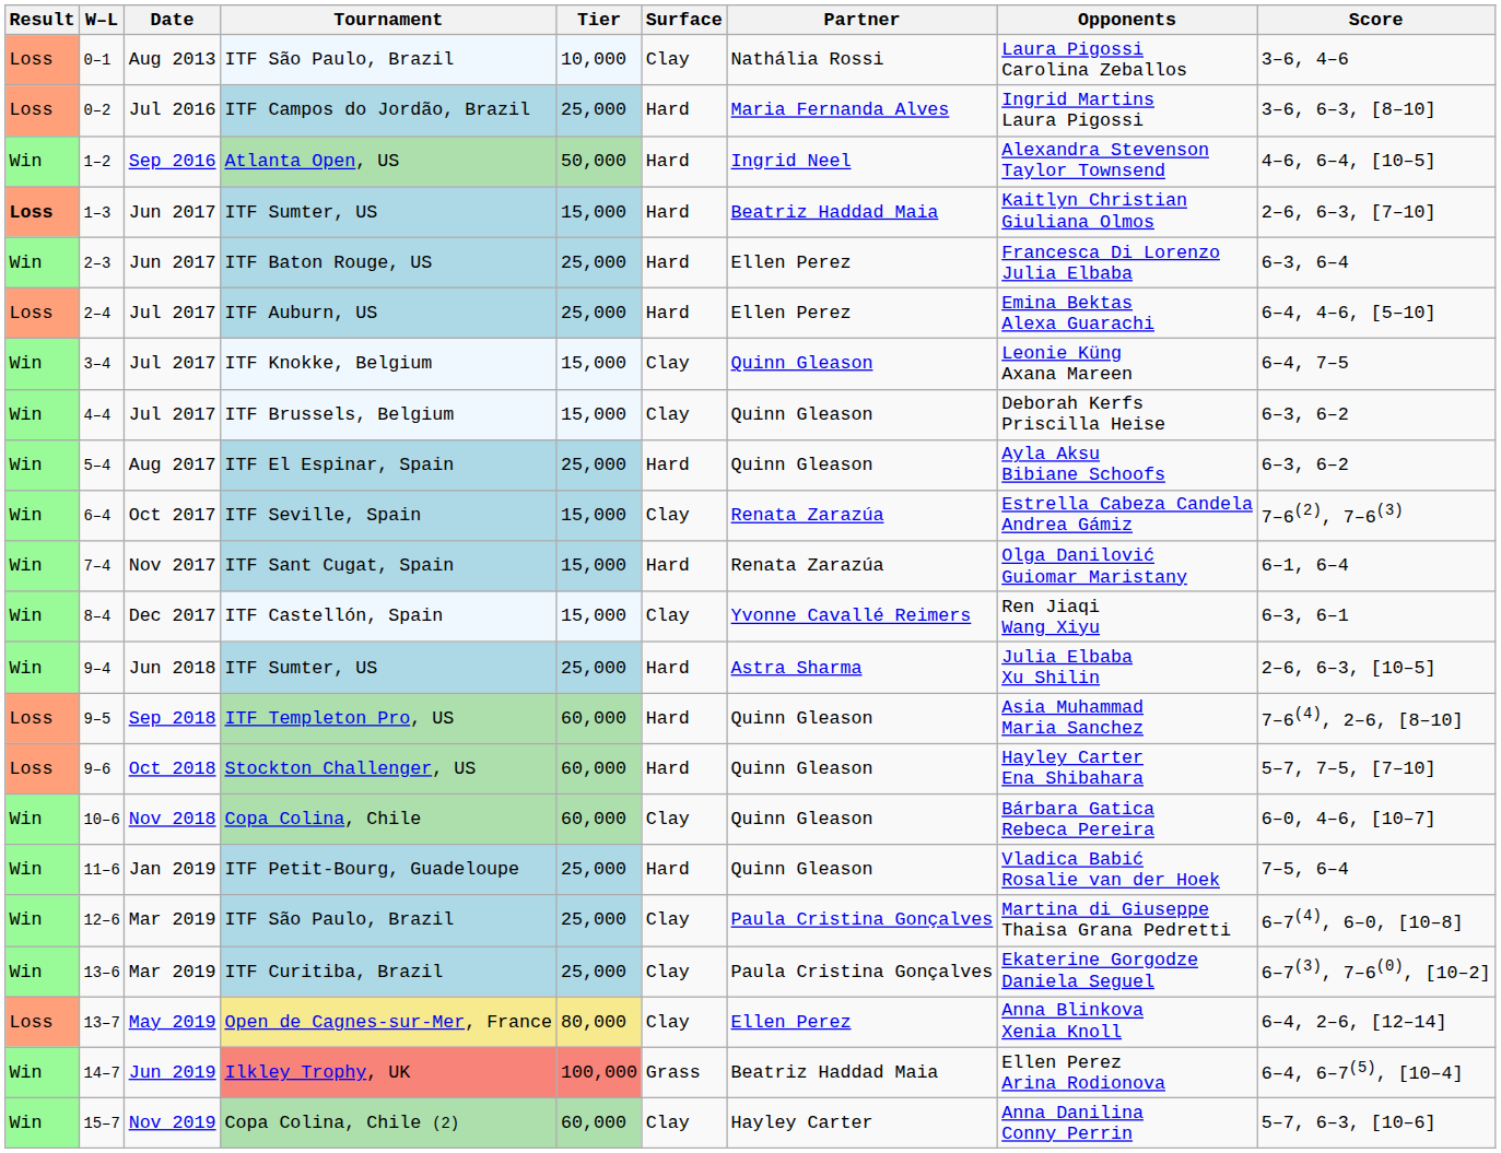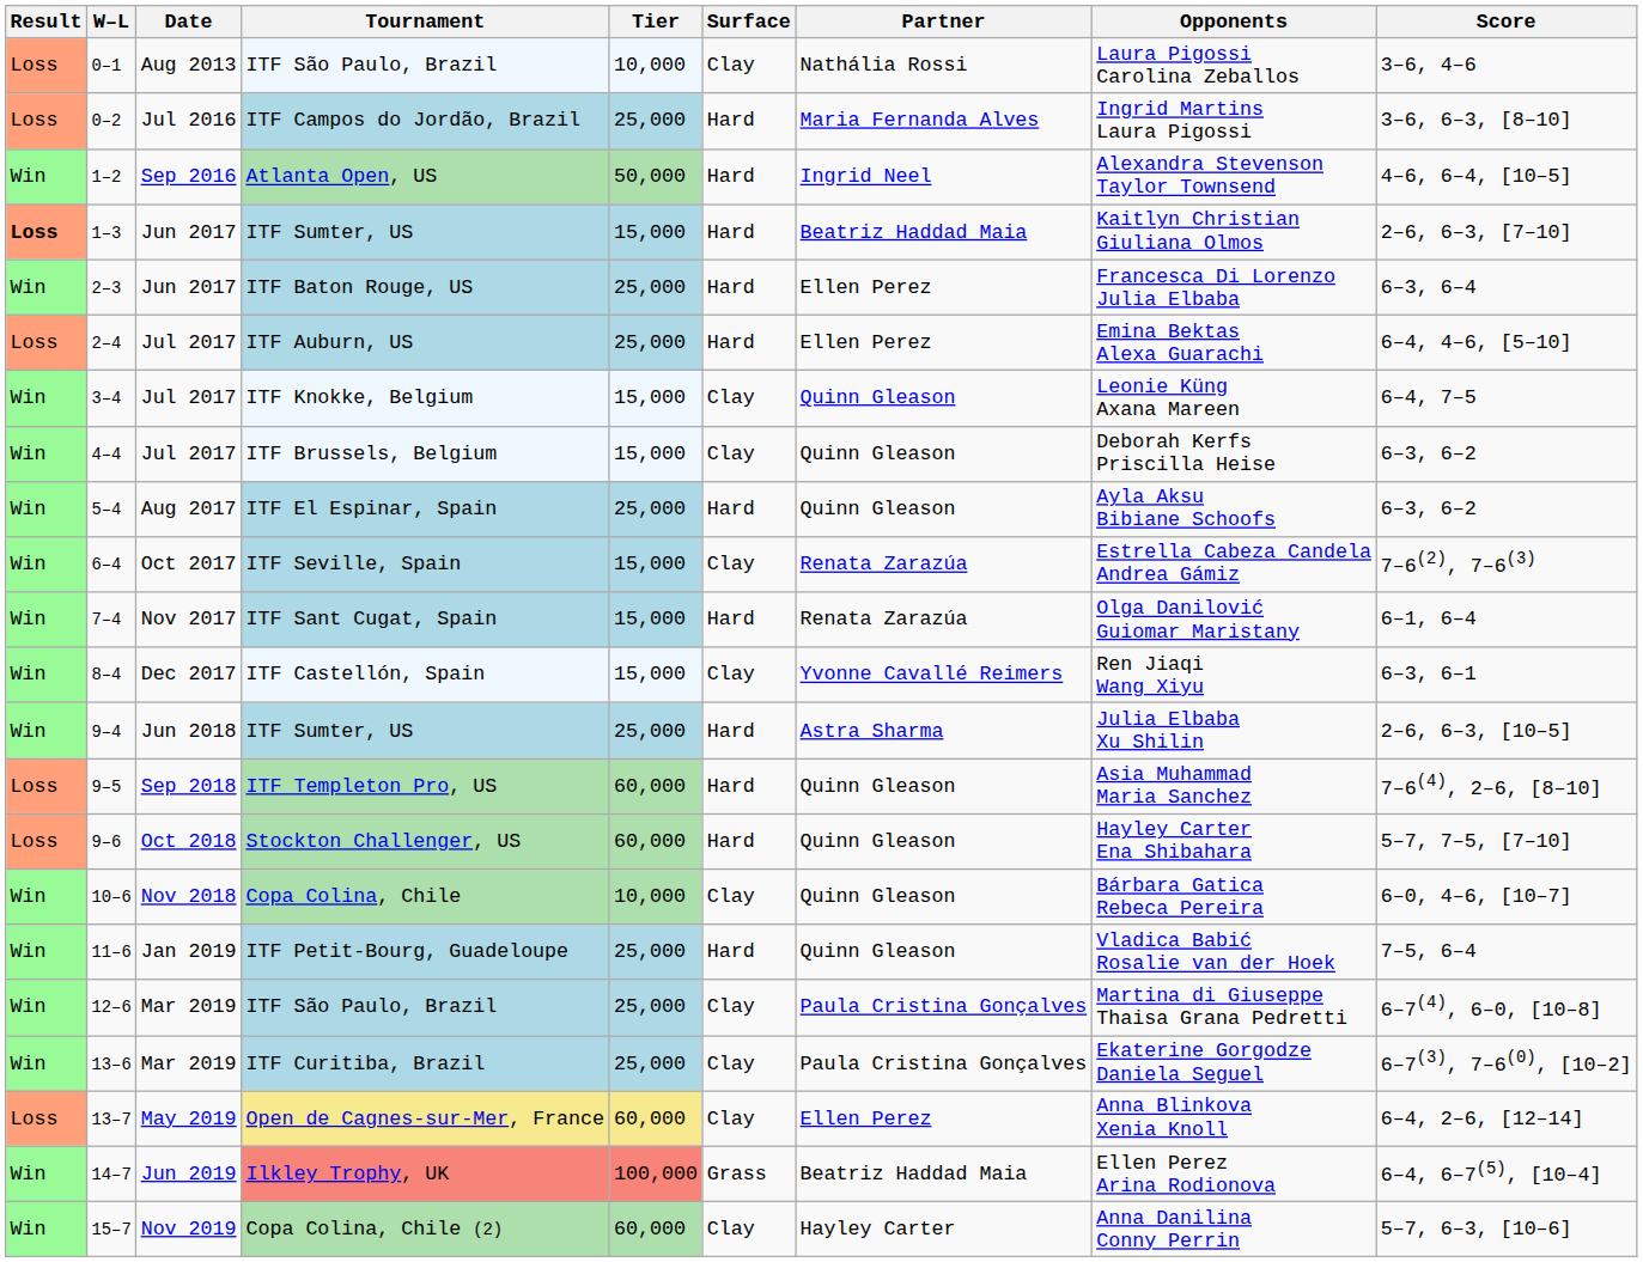Copa Colina, Chile | Tier: 60,000 -> 10,000
Open de Cagnes-sur-Mer, France | Tier: 80,000 -> 60,000
